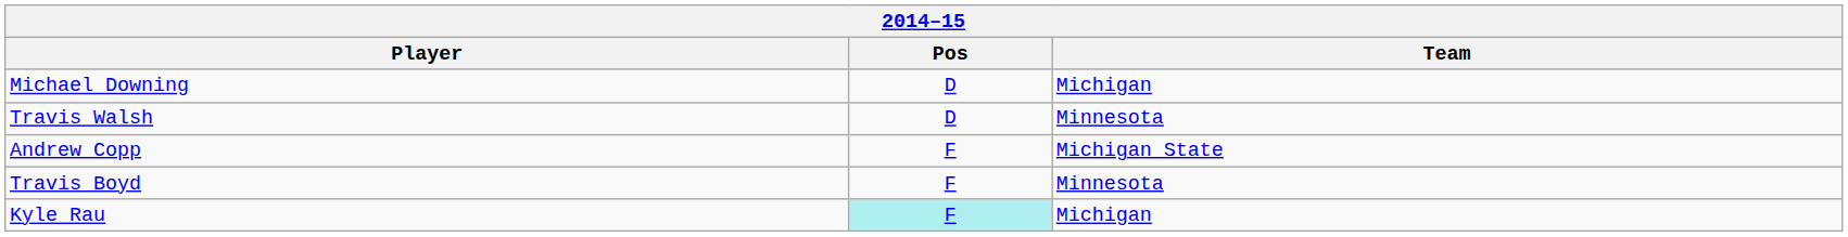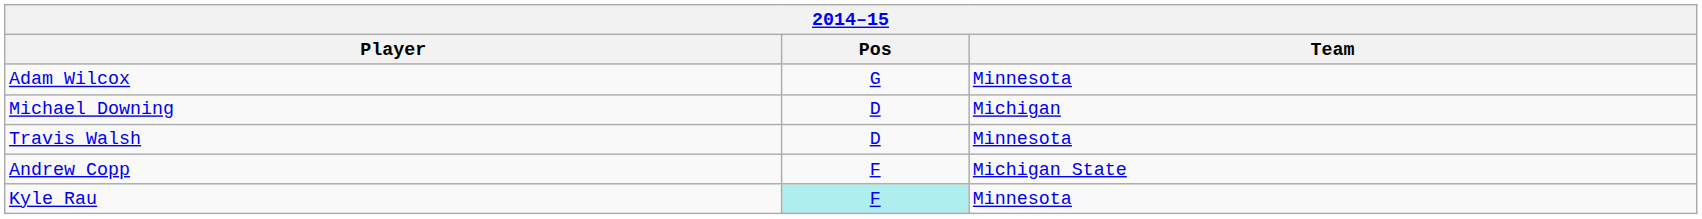+ row: Adam Wilcox | G | Minnesota
- row: Travis Boyd | F | Minnesota
Kyle Rau | Team: Michigan -> Minnesota
